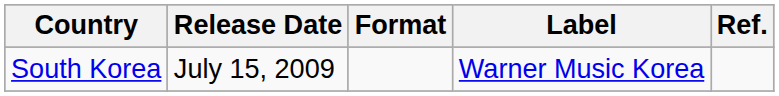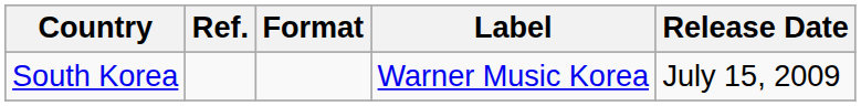columns swapped: Release Date <-> Ref.
